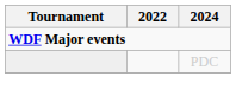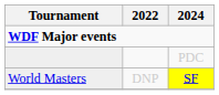+ row: World Masters | DNP | SF
